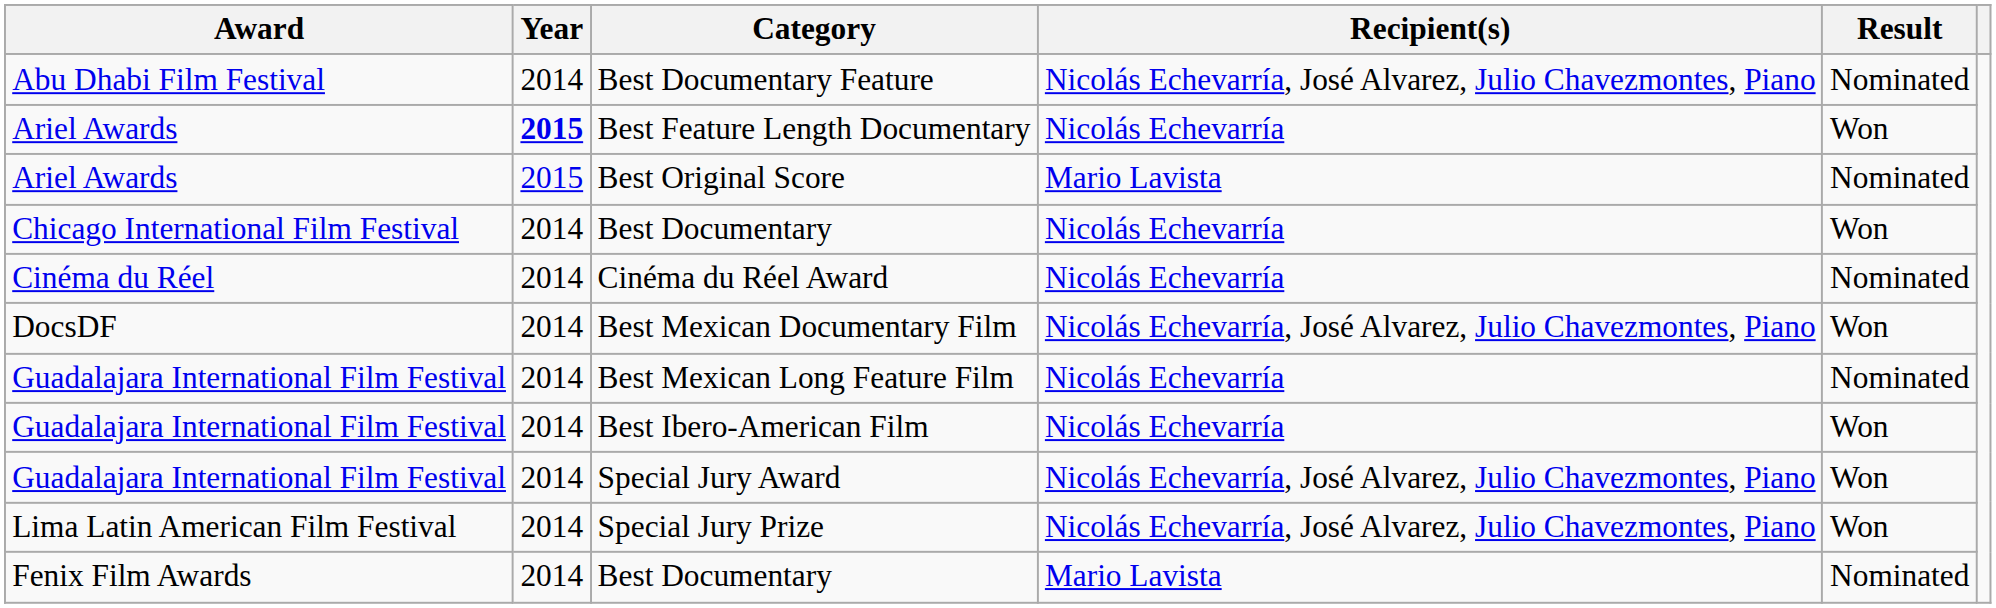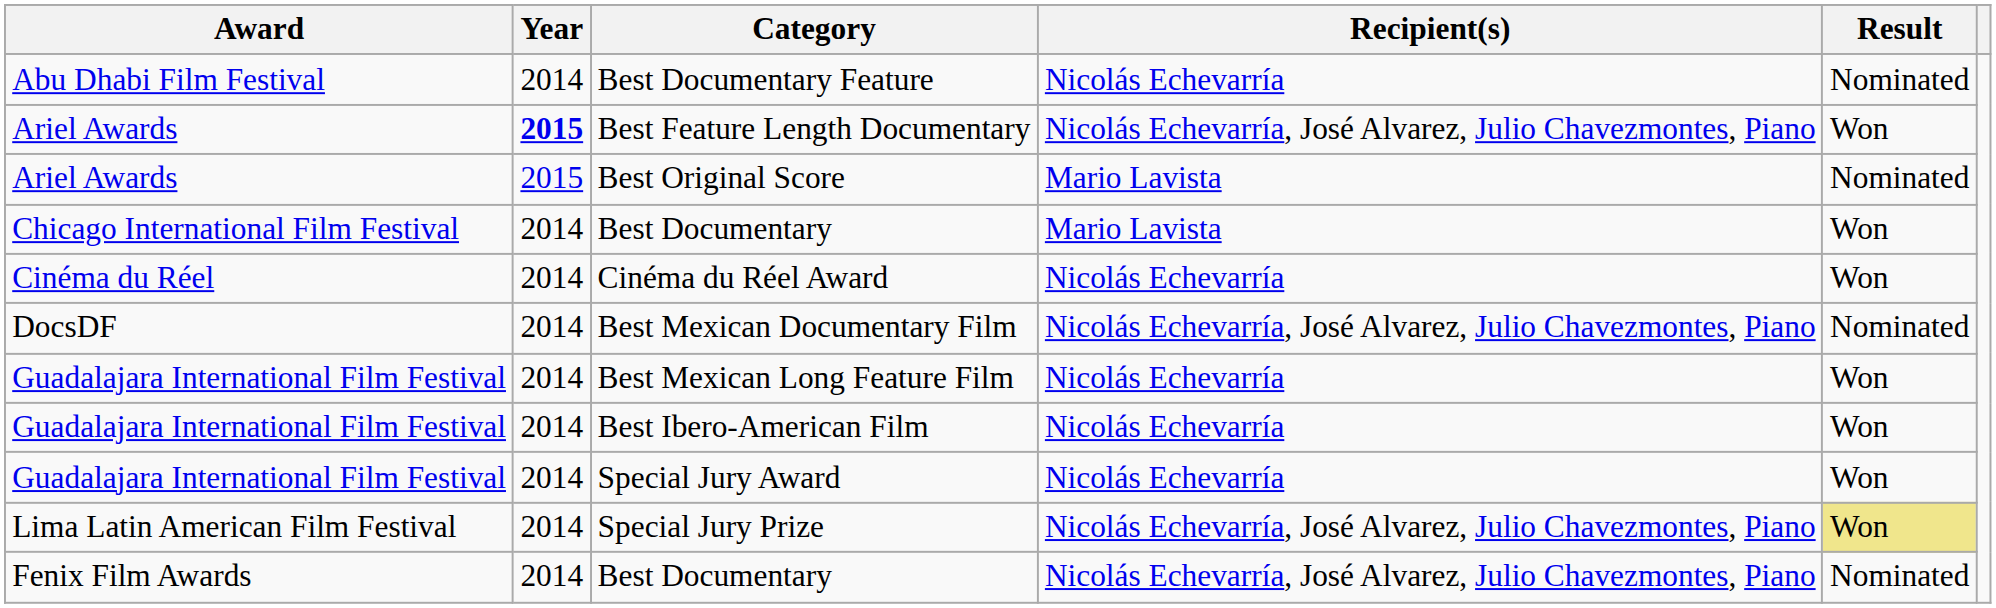Best Documentary Feature | Recipient(s): Nicolás Echevarría, José Alvarez, Julio Chavezmontes, Piano -> Nicolás Echevarría
Best Feature Length Documentary | Recipient(s): Nicolás Echevarría -> Nicolás Echevarría, José Alvarez, Julio Chavezmontes, Piano
Chicago International Film Festival / Best Documentary | Recipient(s): Nicolás Echevarría -> Mario Lavista
Cinéma du Réel Award | Result: Nominated -> Won
Best Mexican Documentary Film | Result: Won -> Nominated
Best Mexican Long Feature Film | Result: Nominated -> Won
Special Jury Award | Recipient(s): Nicolás Echevarría, José Alvarez, Julio Chavezmontes, Piano -> Nicolás Echevarría
Special Jury Prize | Result: no background -> khaki background
Fenix Film Awards / Best Documentary | Recipient(s): Mario Lavista -> Nicolás Echevarría, José Alvarez, Julio Chavezmontes, Piano
